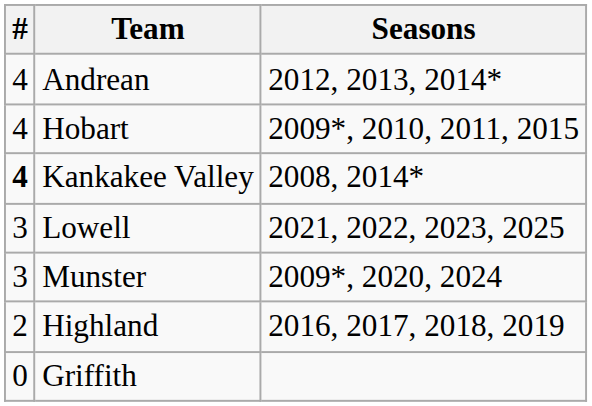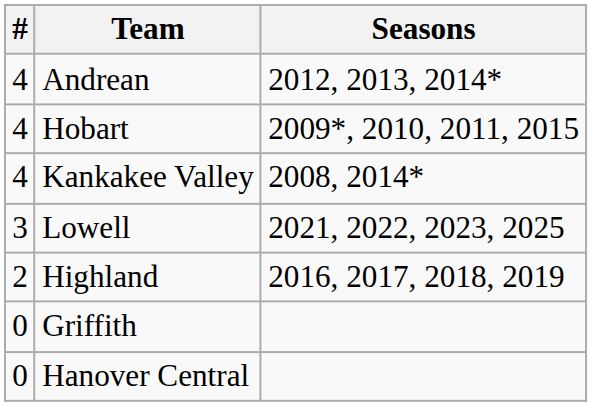Kankakee Valley | #: bold -> normal
- row: 3 | Munster | 2009*, 2020, 2024
+ row: 0 | Hanover Central
